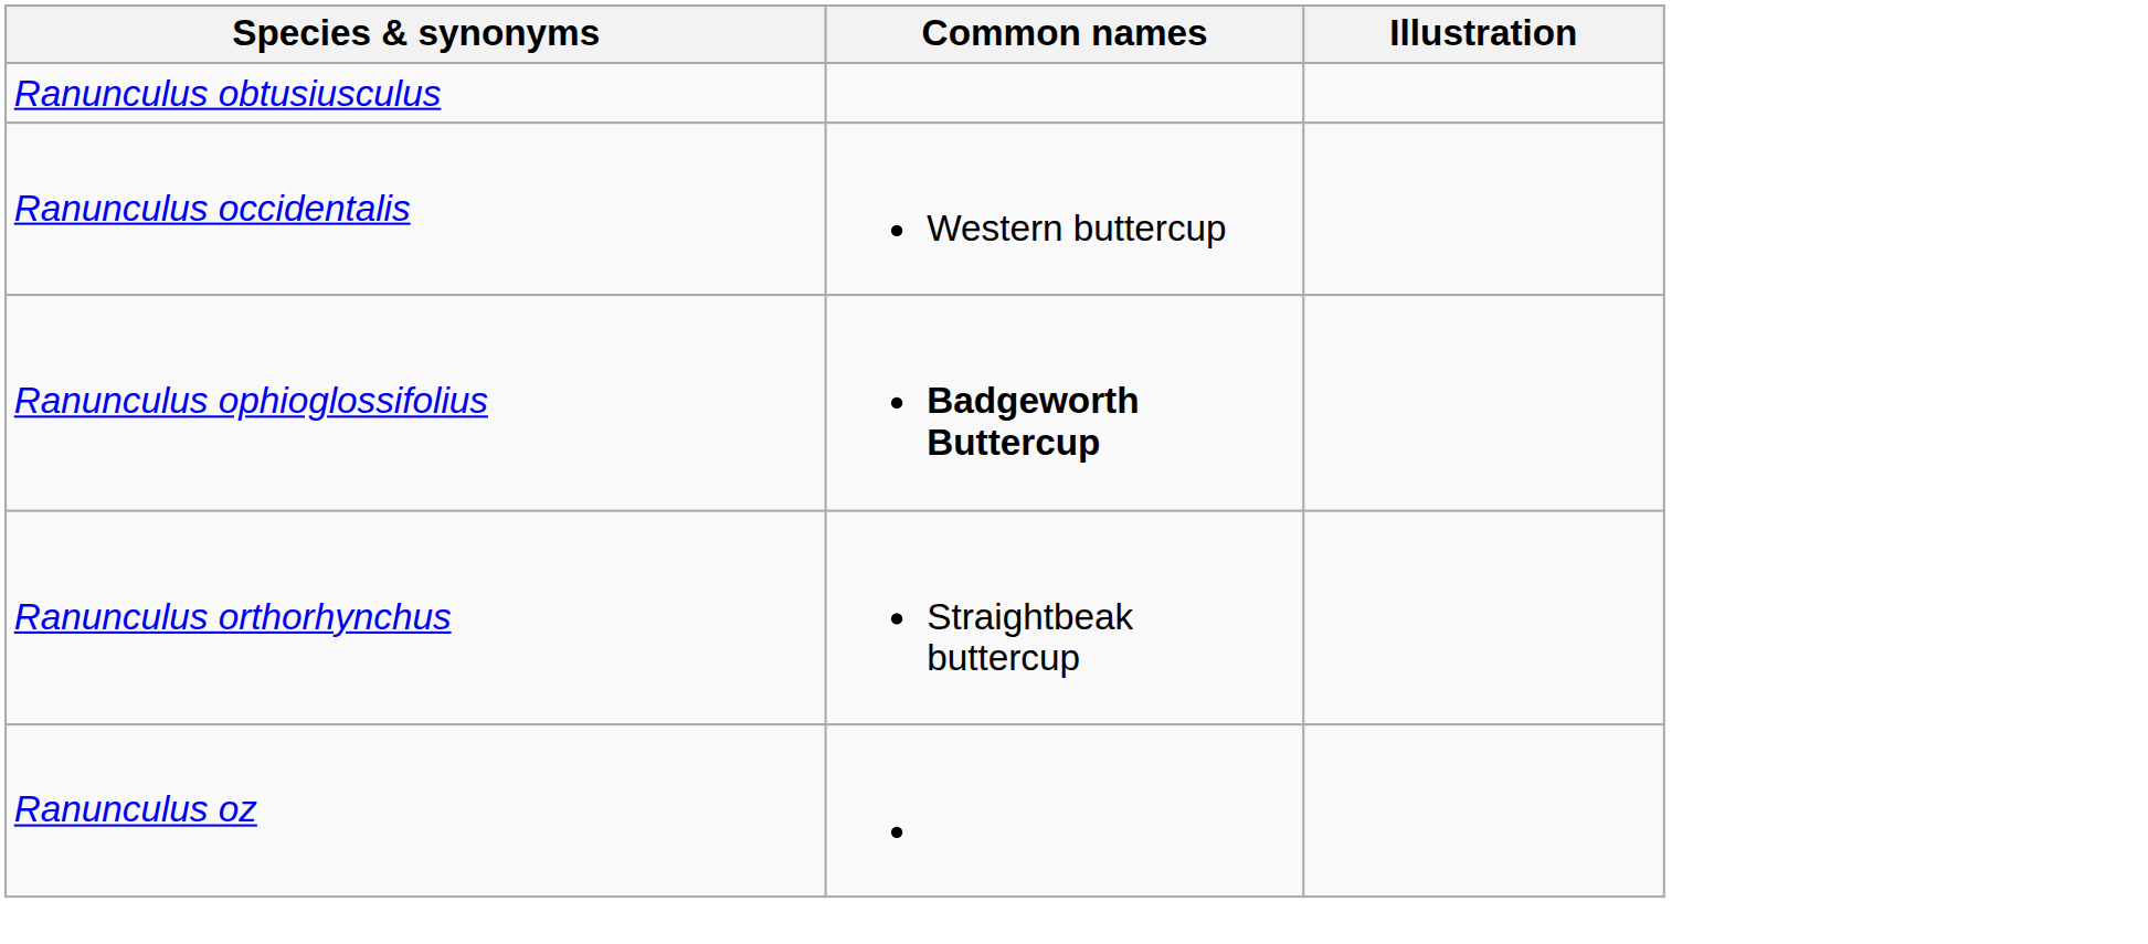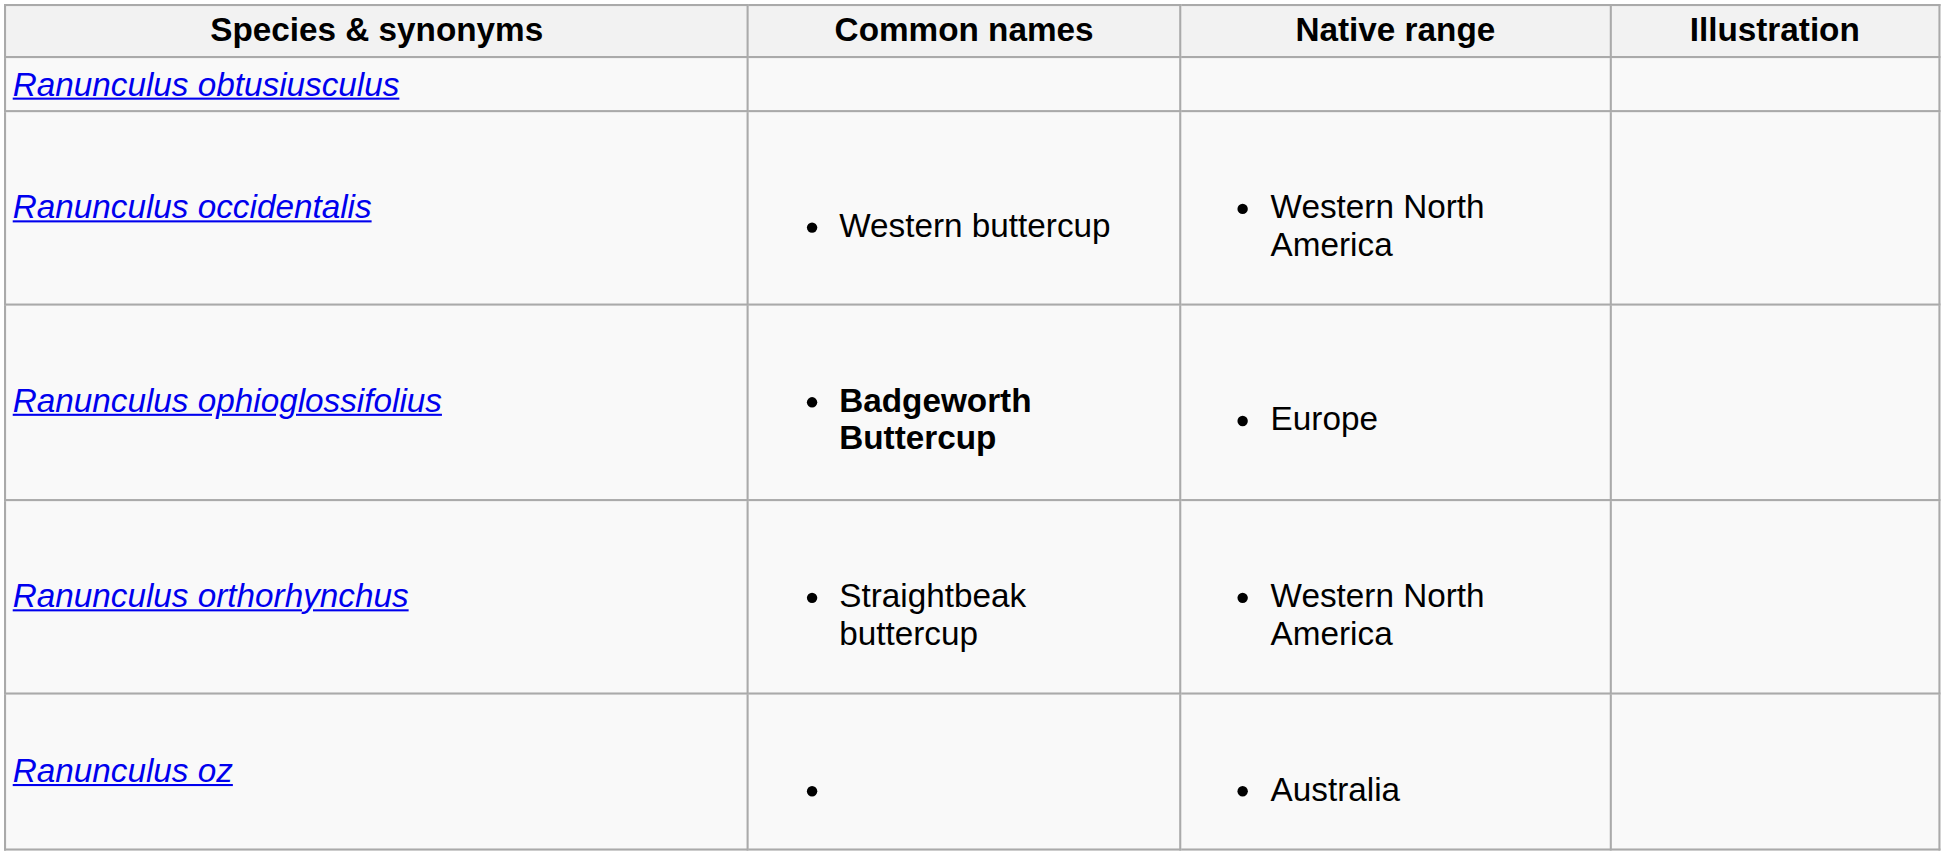+ column: Native range | Western North America | Europe | Western North America | Australia
